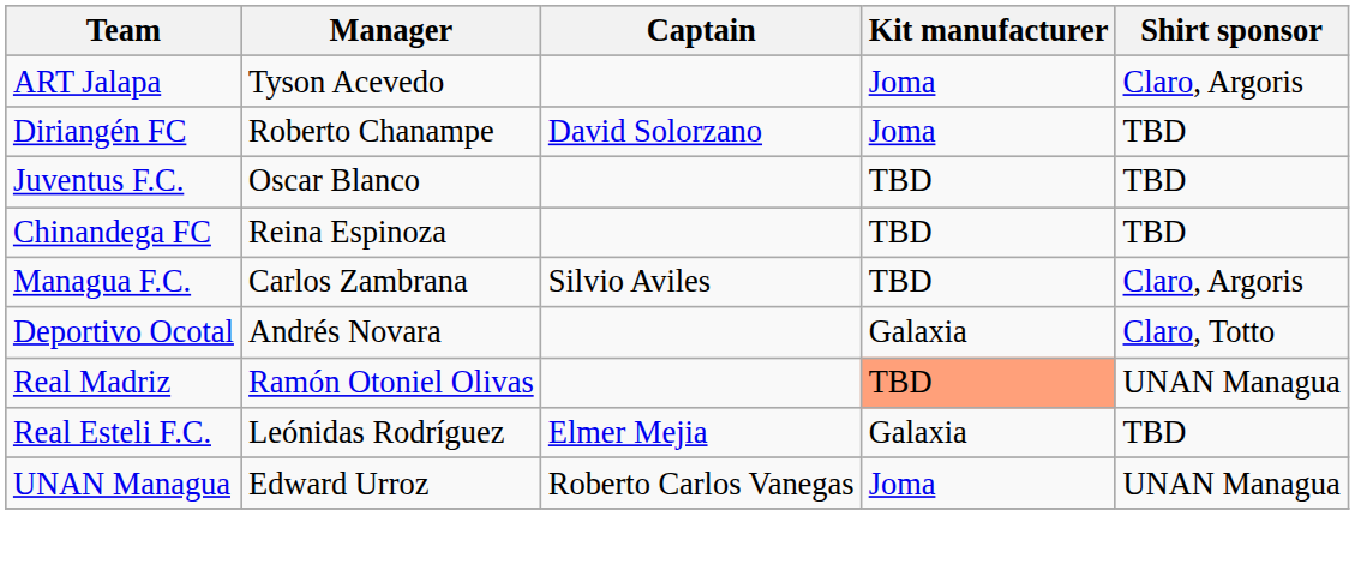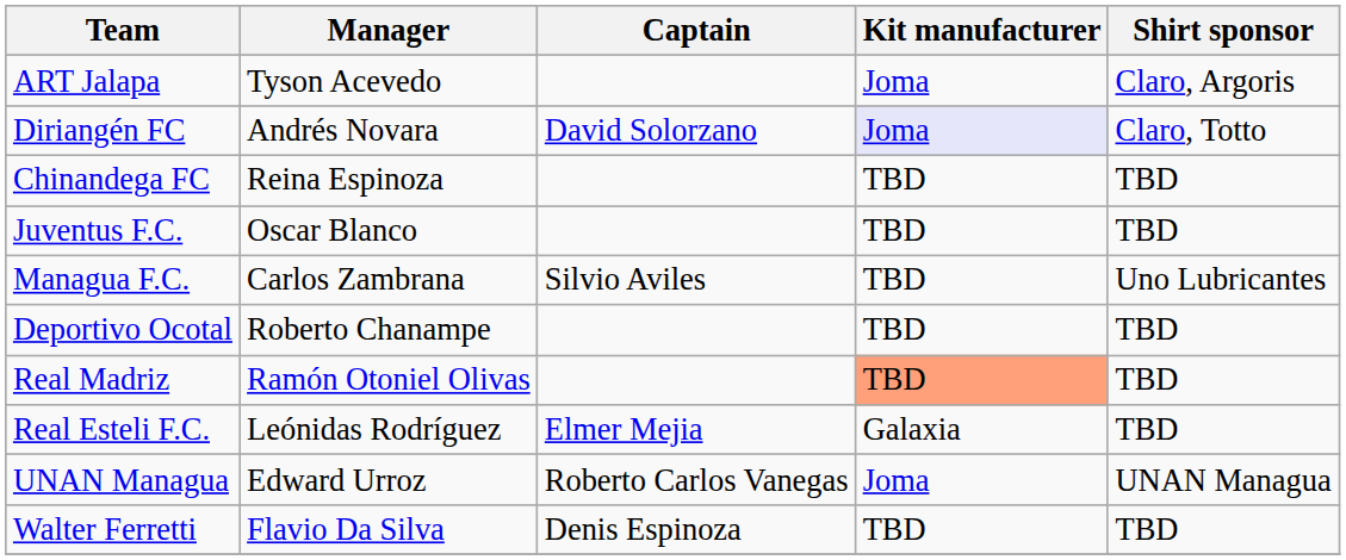Diriangén FC | Manager: Roberto Chanampe -> Andrés Novara
Diriangén FC | Kit manufacturer: no background -> lavender background
Diriangén FC | Shirt sponsor: TBD -> Claro, Totto
rows swapped: Chinandega FC <-> Juventus F.C.
Managua F.C. | Shirt sponsor: Claro, Argoris -> Uno Lubricantes
Deportivo Ocotal | Manager: Andrés Novara -> Roberto Chanampe
Deportivo Ocotal | Kit manufacturer: Galaxia -> TBD
Deportivo Ocotal | Shirt sponsor: Claro, Totto -> TBD
Real Madriz | Shirt sponsor: UNAN Managua -> TBD
+ row: Walter Ferretti | Flavio Da Silva | Denis Espinoza | TBD | TBD
